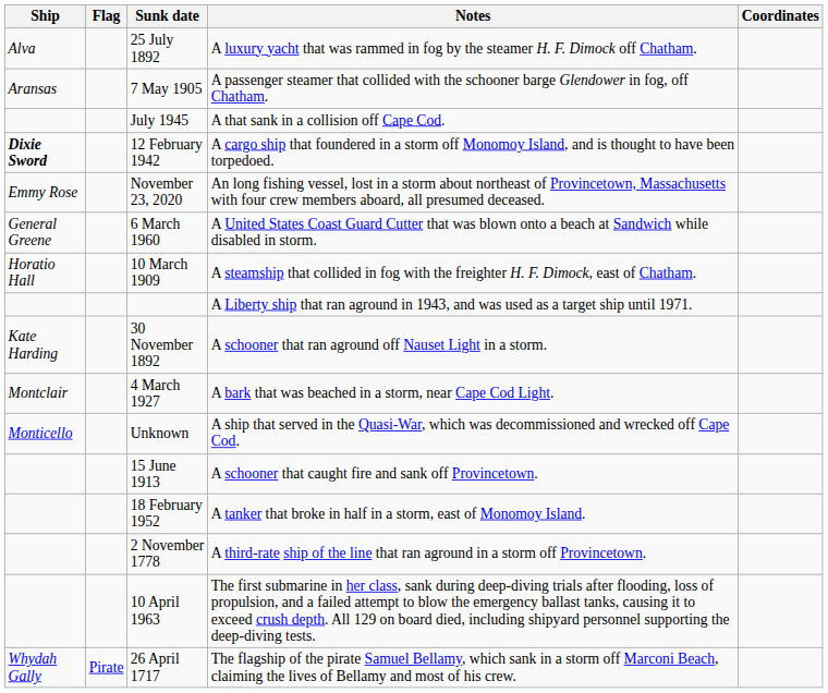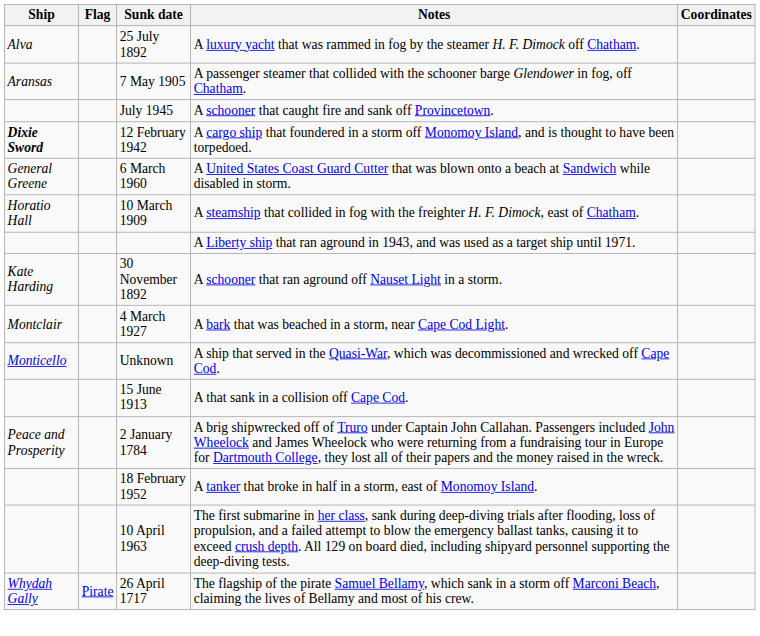July 1945 | Notes: A that sank in a collision off Cape Cod. -> A schooner that caught fire and sank off Provincetown.
- row: Emmy Rose | November 23, 2020 | An long fishing vessel, lost in a storm about northeast of Provincetown, Massachusetts with four crew members aboard, all presumed deceased.
15 June 1913 | Notes: A schooner that caught fire and sank off Provincetown. -> A that sank in a collision off Cape Cod.
+ row: Peace and Prosperity | 2 January 1784 | A brig shipwrecked off of Truro under Captain John Callahan. Passengers included John Wheelock and James Wheelock who were returning from a fundraising tour in Europe for Dartmouth College, they lost all of their papers and the money raised in the wreck.
- row: 2 November 1778 | A third-rate ship of the line that ran aground in a storm off Provincetown.
